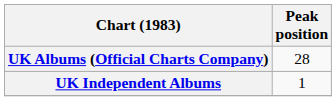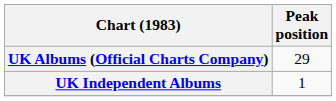UK Albums (Official Charts Company) | Peak position: 28 -> 29
